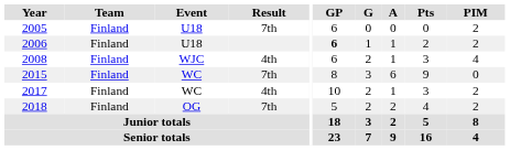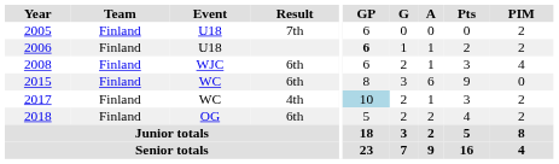2008 | Result: 4th -> 6th
2015 | Result: 7th -> 6th
2017 | GP: no background -> lightblue background
2018 | Result: 7th -> 6th
